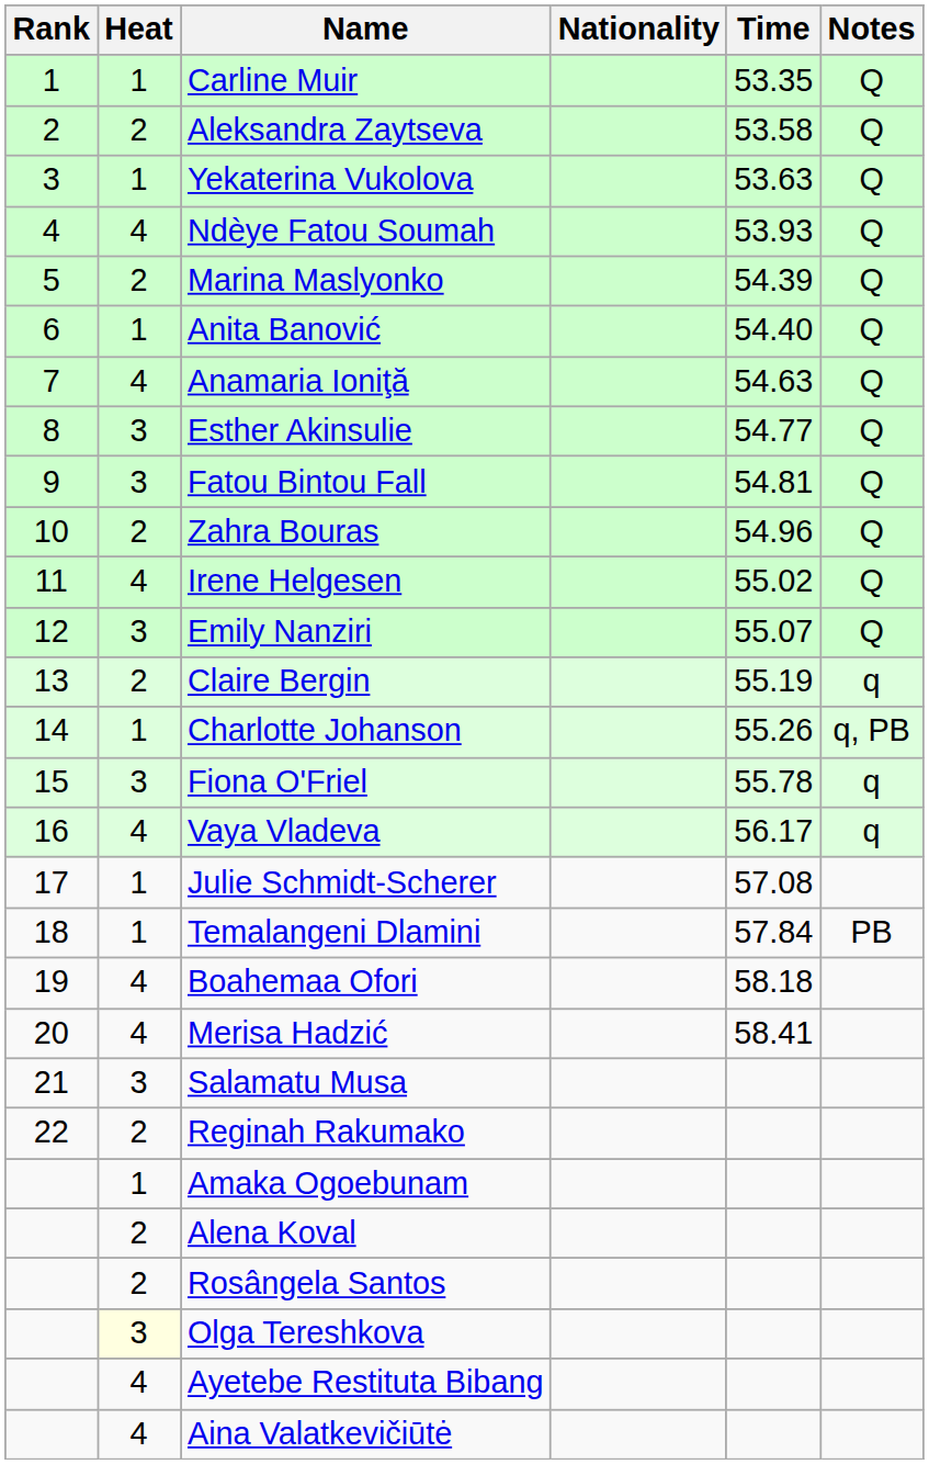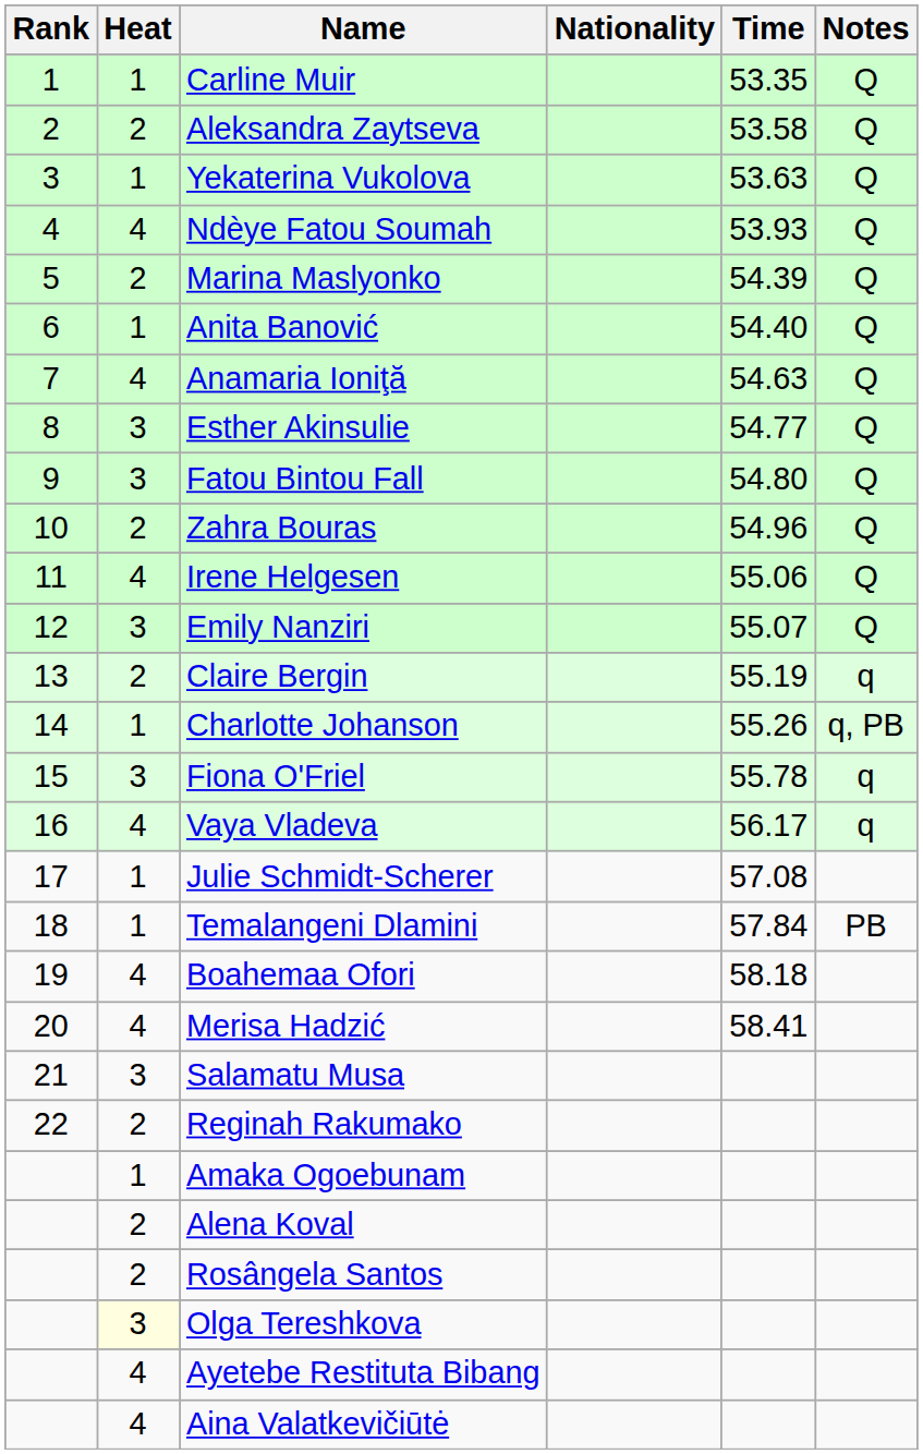Fatou Bintou Fall | Time: 54.81 -> 54.80
Irene Helgesen | Time: 55.02 -> 55.06
